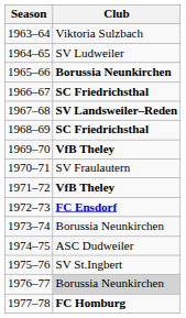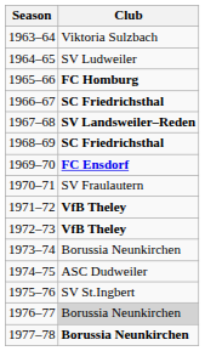1965–66 | Club: Borussia Neunkirchen -> FC Homburg
1969–70 | Club: VfB Theley -> FC Ensdorf
1972–73 | Club: FC Ensdorf -> VfB Theley
1977–78 | Club: FC Homburg -> Borussia Neunkirchen
